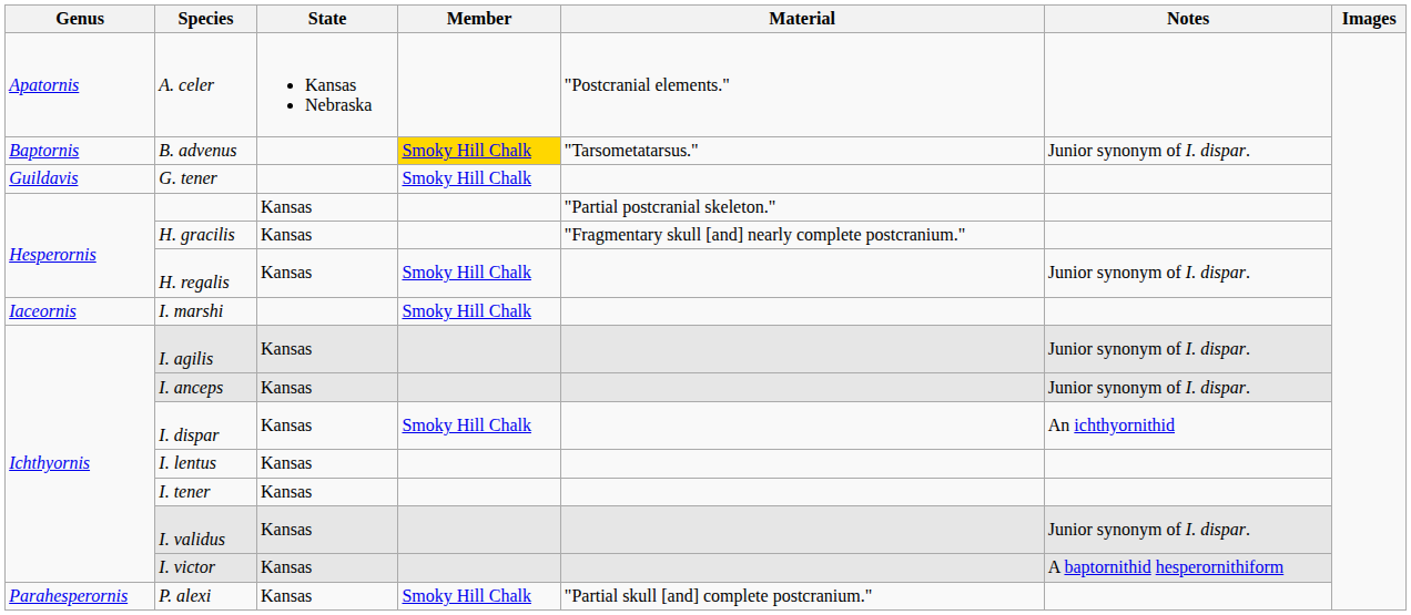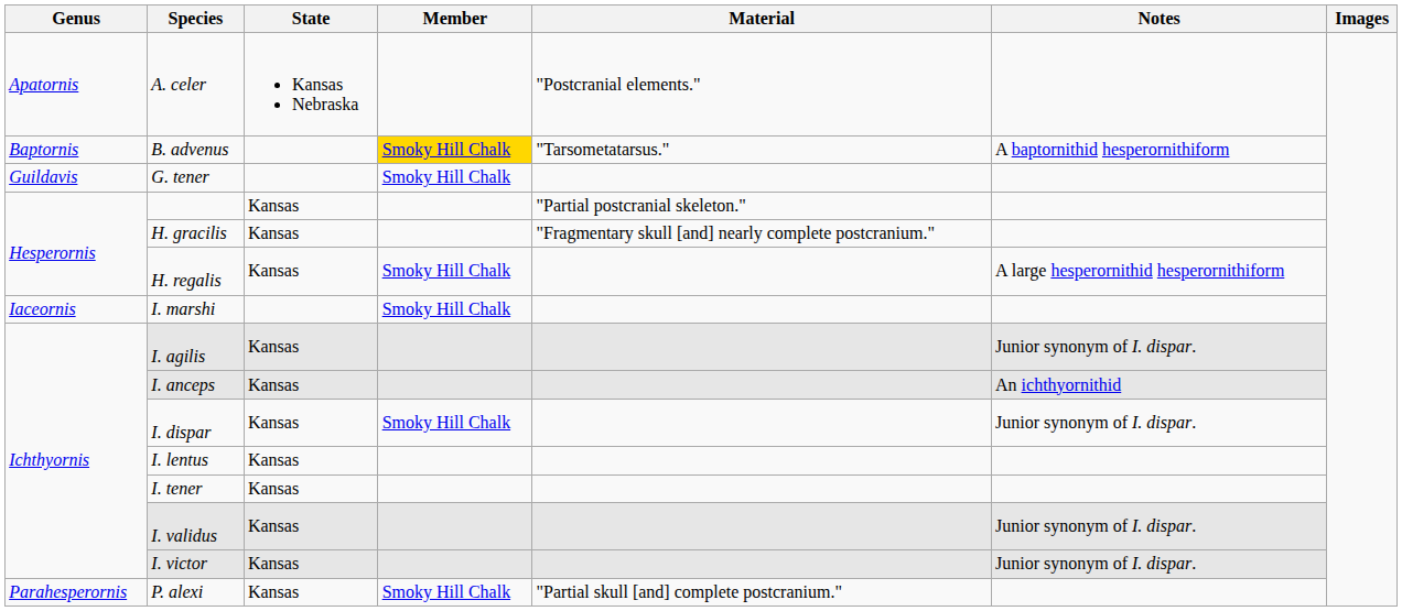B. advenus | Notes: Junior synonym of I. dispar. -> A baptornithid hesperornithiform
H. regalis | Notes: Junior synonym of I. dispar. -> A large hesperornithid hesperornithiform
I. anceps | Notes: Junior synonym of I. dispar. -> An ichthyornithid
I. dispar | Notes: An ichthyornithid -> Junior synonym of I. dispar.
I. victor | Notes: A baptornithid hesperornithiform -> Junior synonym of I. dispar.
